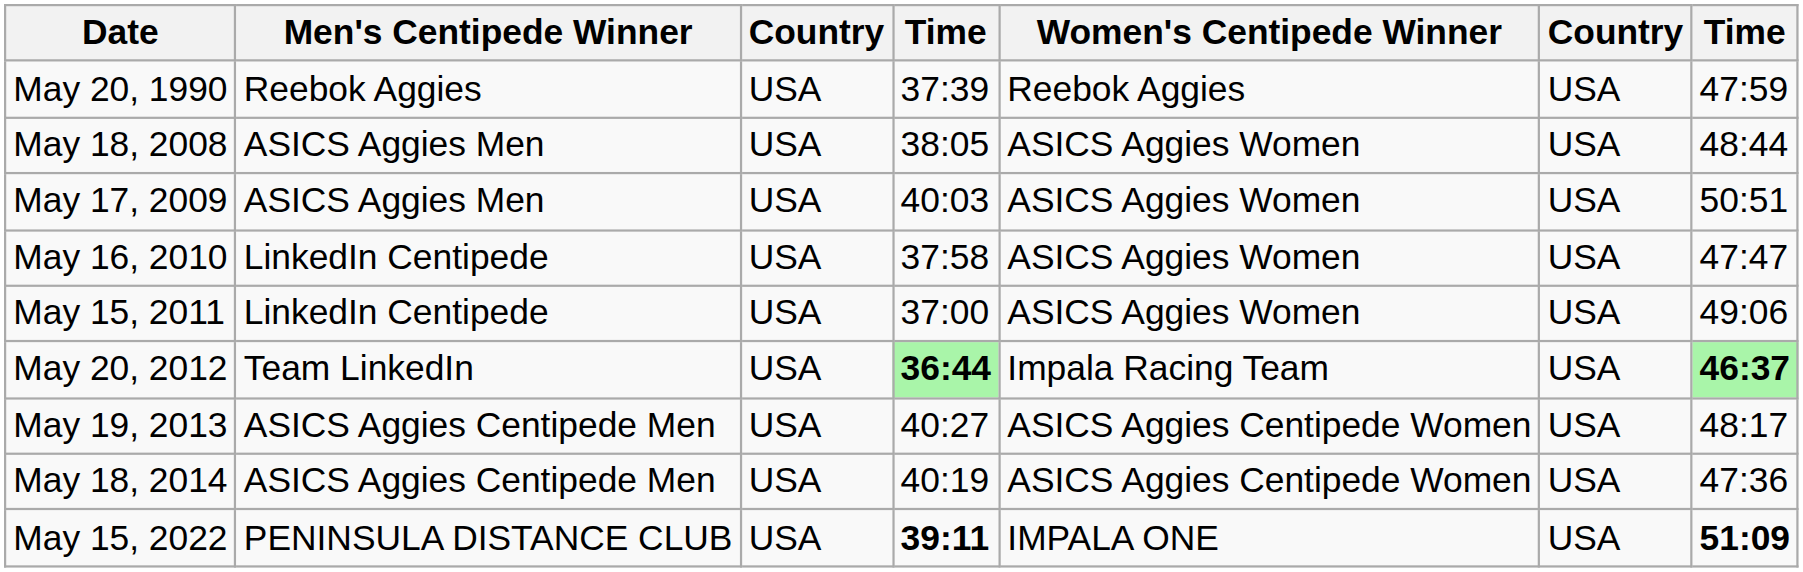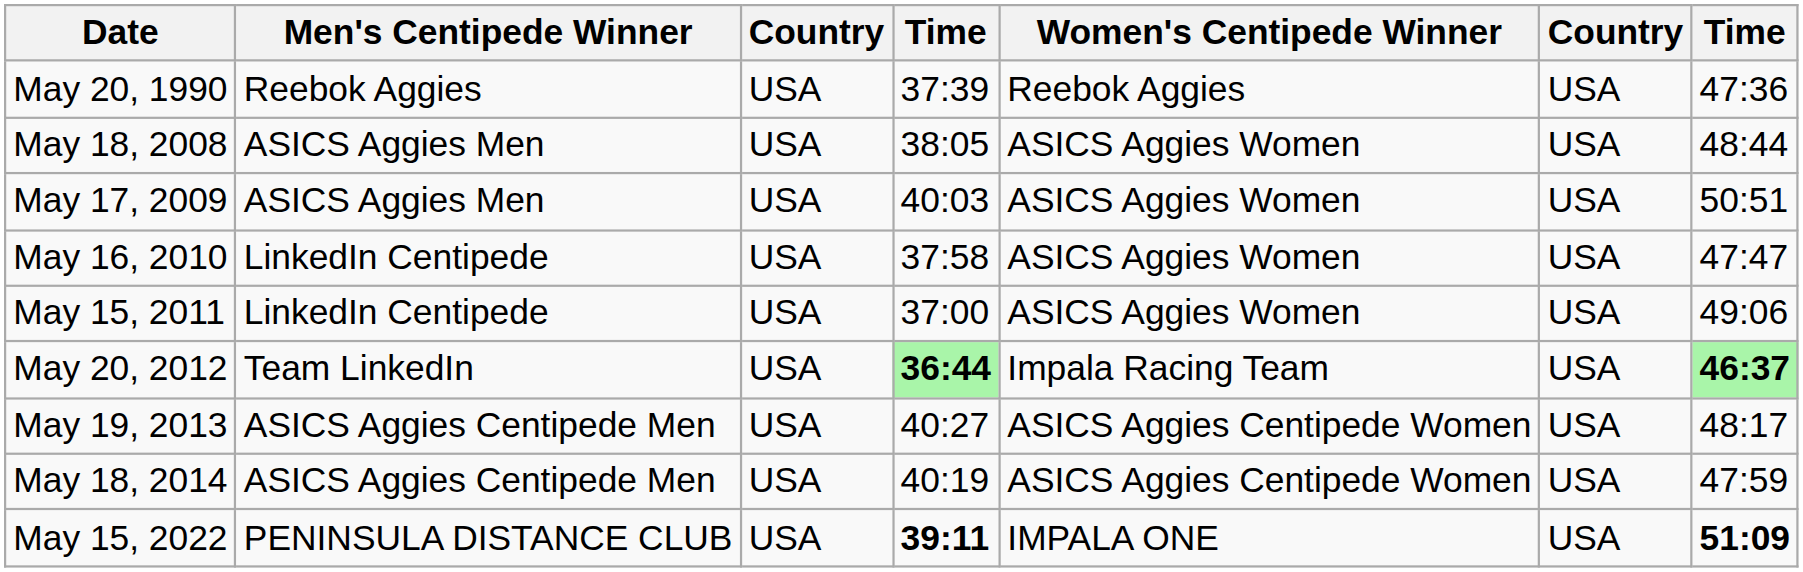May 20, 1990 | column 7: 47:59 -> 47:36
May 18, 2014 | column 7: 47:36 -> 47:59
